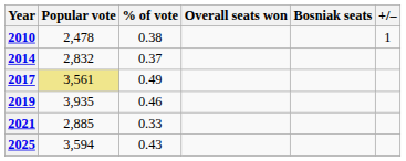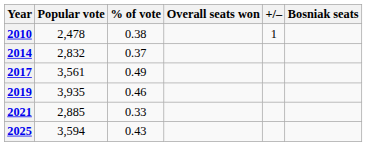columns swapped: Bosniak seats <-> +/–
2017 | Popular vote: khaki background -> no background
